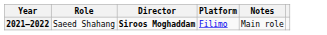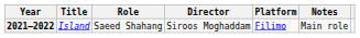+ column: Title | Island
2021–2022 | Director: bold -> normal
